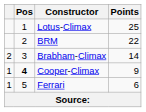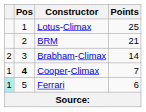BRM | Points: 22 -> 21
Cooper-Climax | Points: 9 -> 7
Ferrari | column 1: no background -> paleturquoise background
